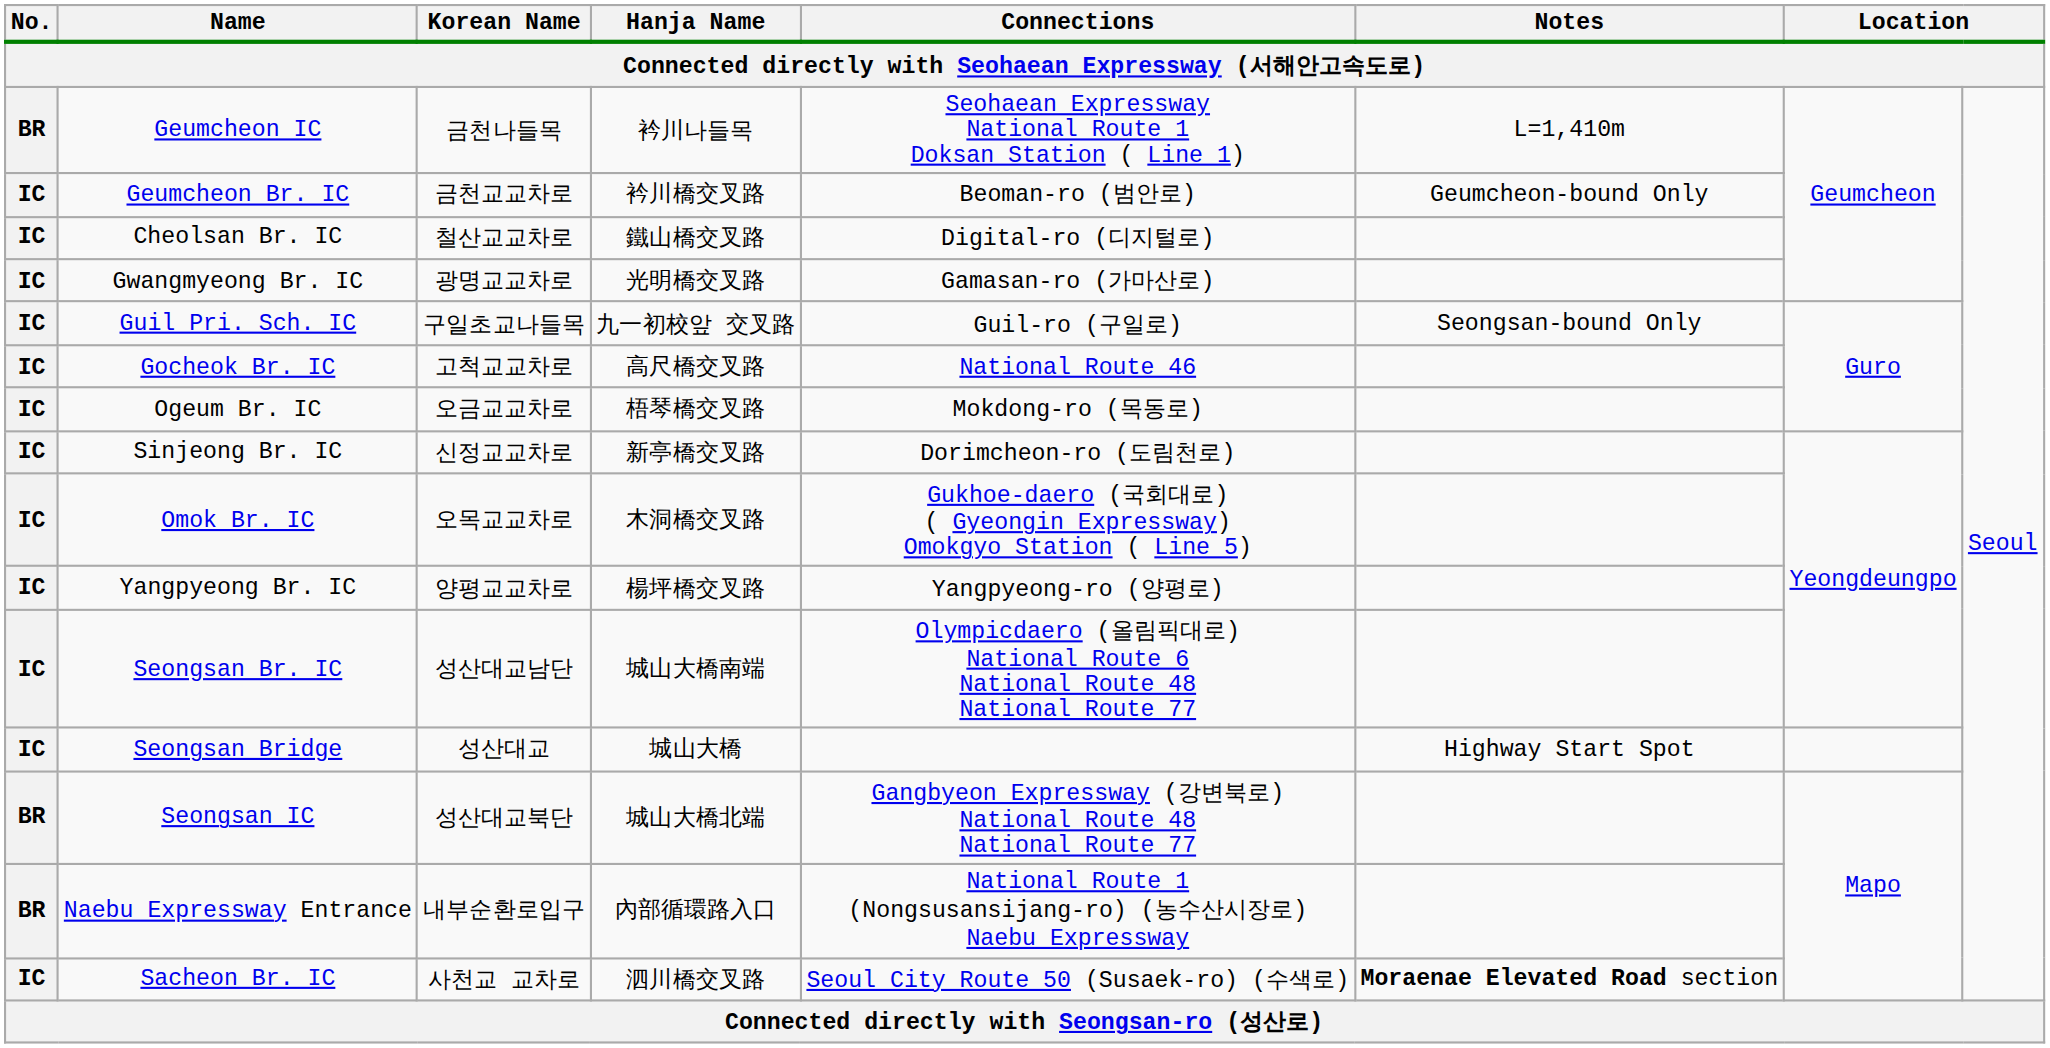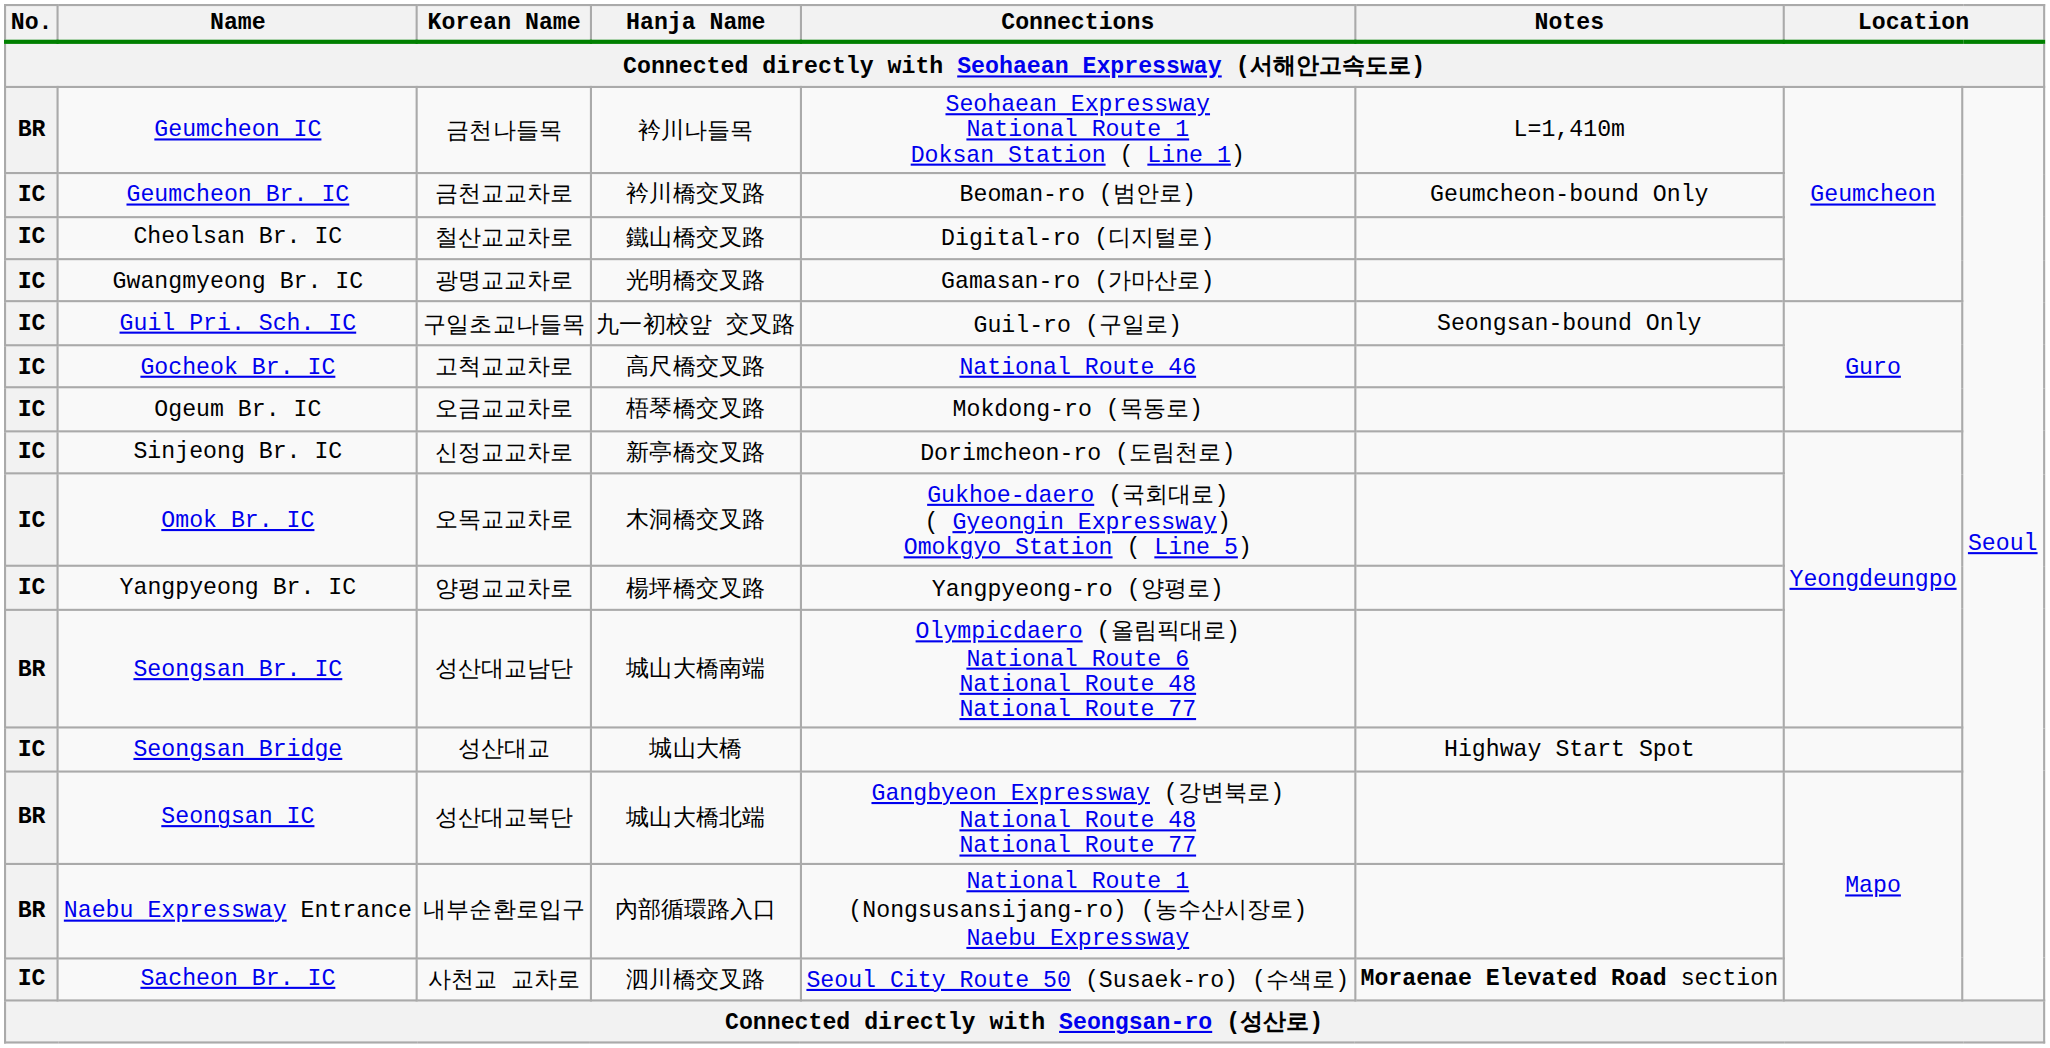Seongsan Br. IC | No.: IC -> BR
